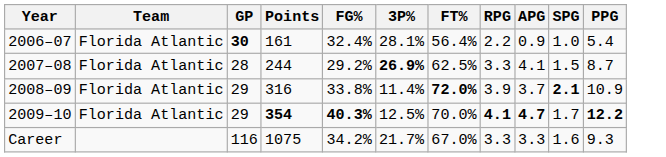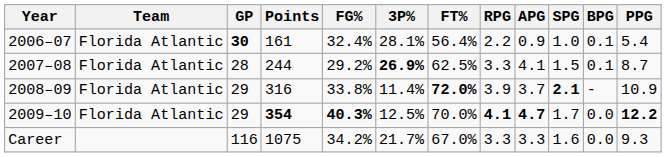+ column: BPG | 0.1 | 0.1 | - | 0.0 | 0.0
